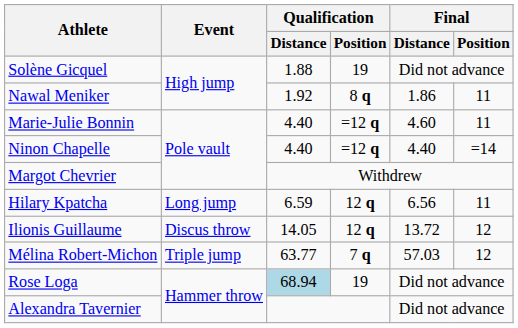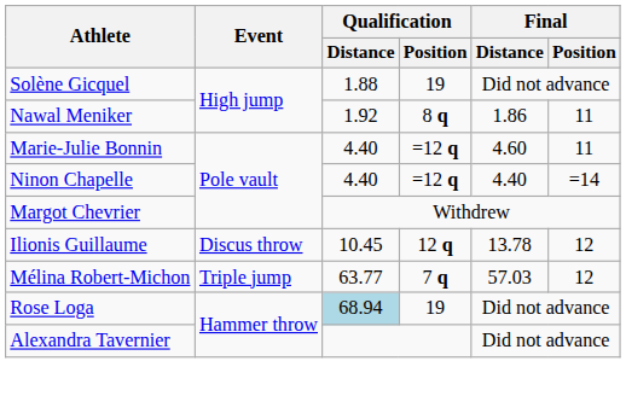- row: Hilary Kpatcha | Long jump | 6.59 | 12 q | 6.56 | 11
Ilionis Guillaume | Qualification / Distance: 14.05 -> 10.45
Ilionis Guillaume | Final / Distance: 13.72 -> 13.78
